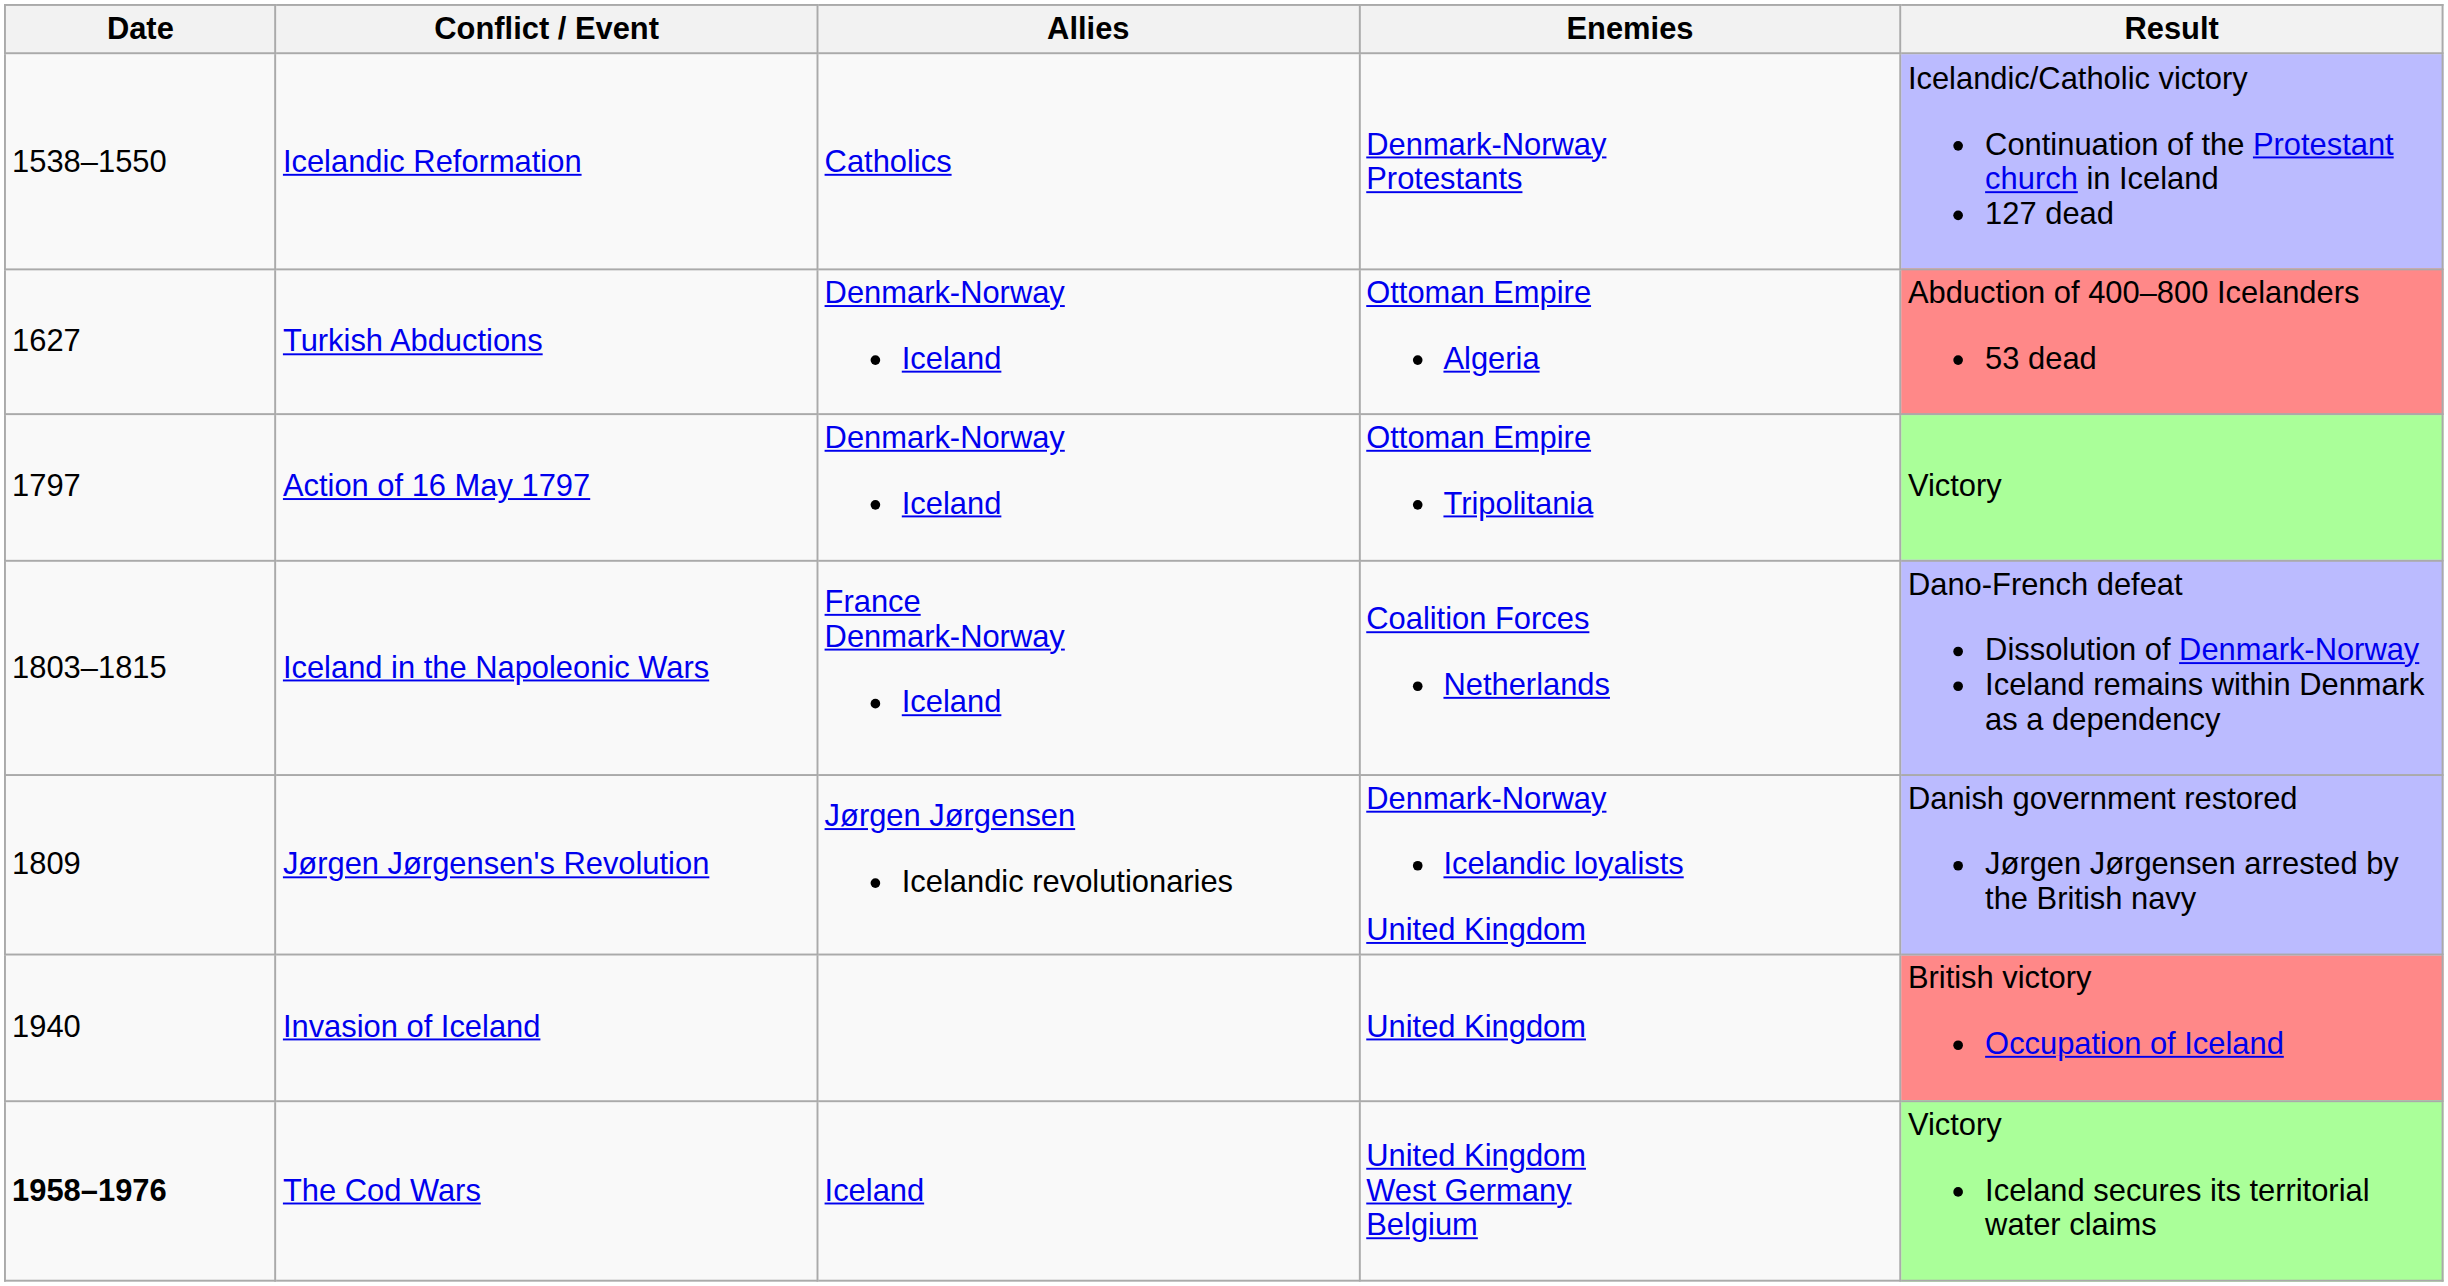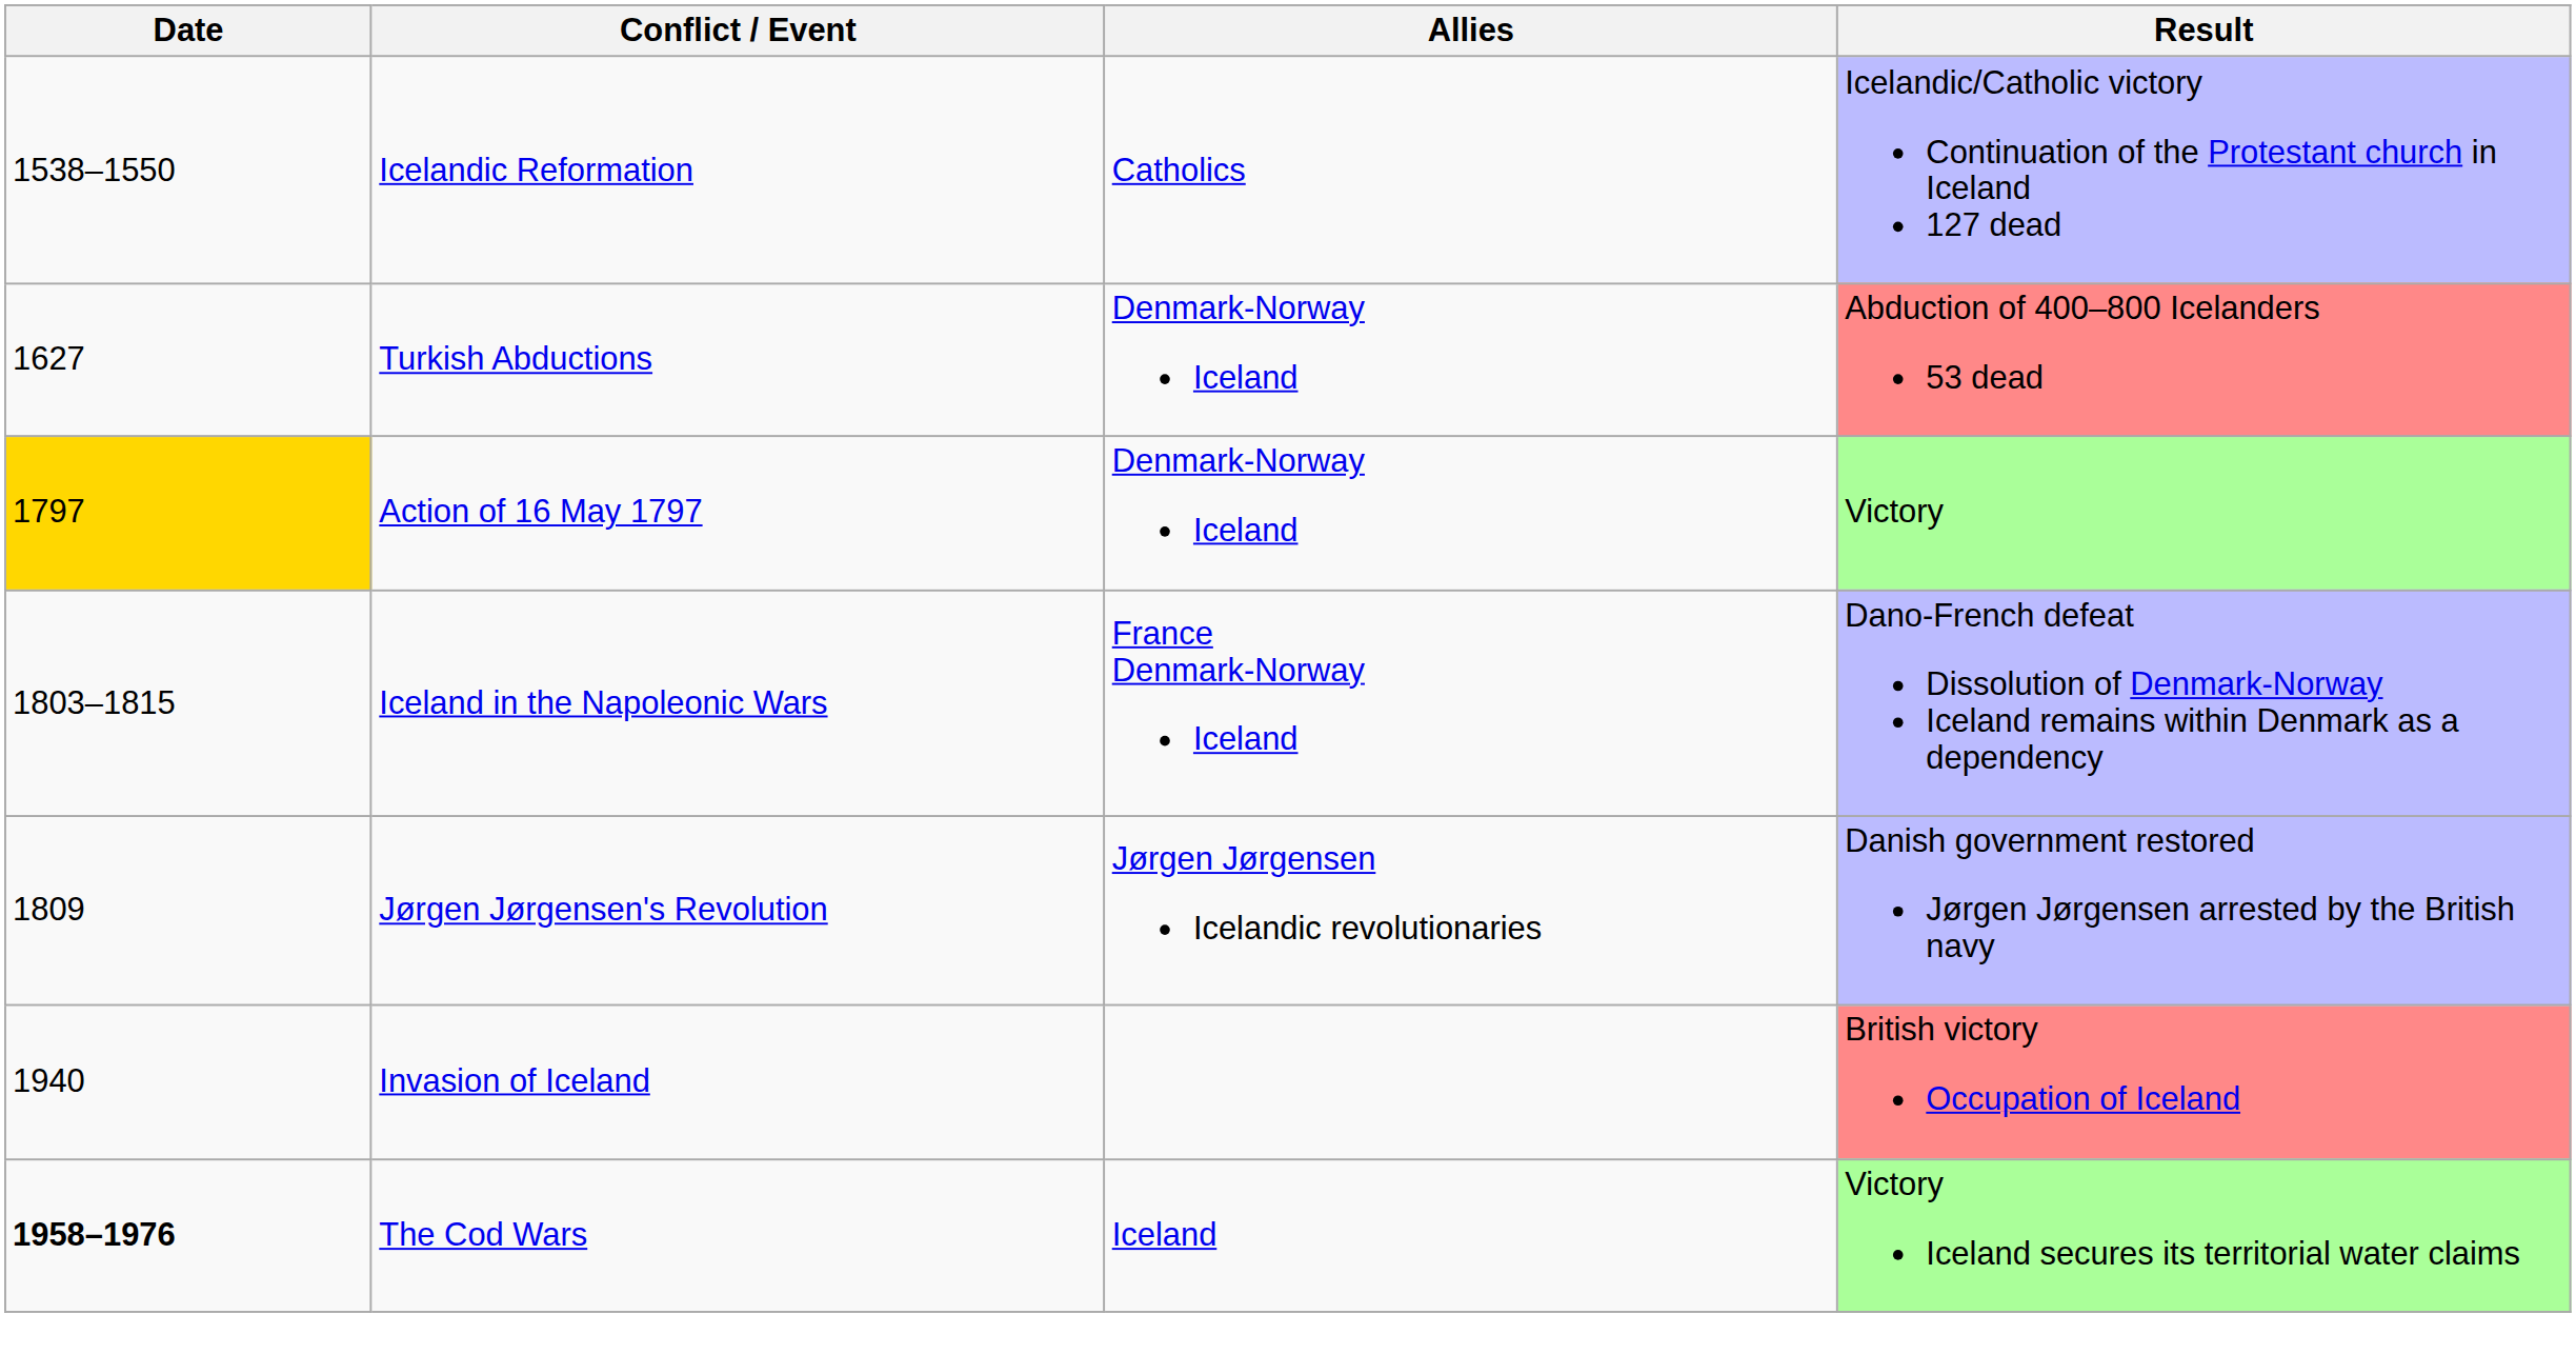- column: Enemies | Denmark-Norway Protestants | Ottoman Empire Algeria | Ottoman Empire Tripolitania | Coalition Forces Netherlands | Denmark-Norway Icelandic loyalists United Kingdom | United Kingdom | United Kingdom West Germany Belgium
Action of 16 May 1797 | Date: no background -> gold background
